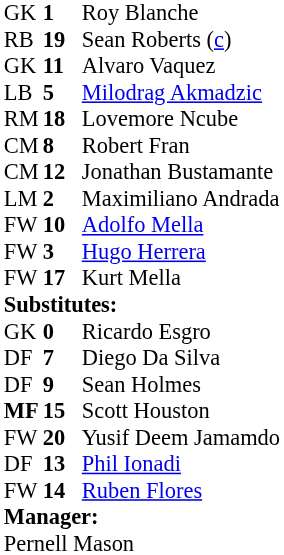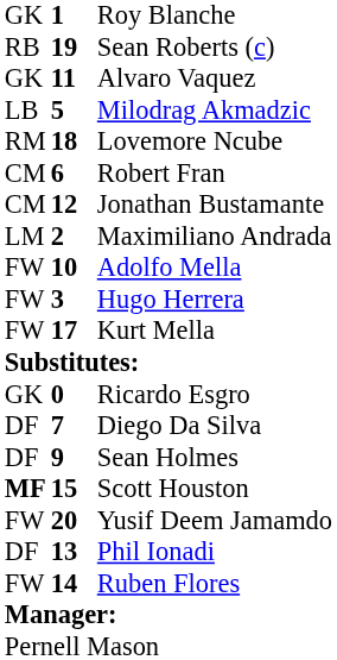Robert Fran | column 2: 8 -> 6
